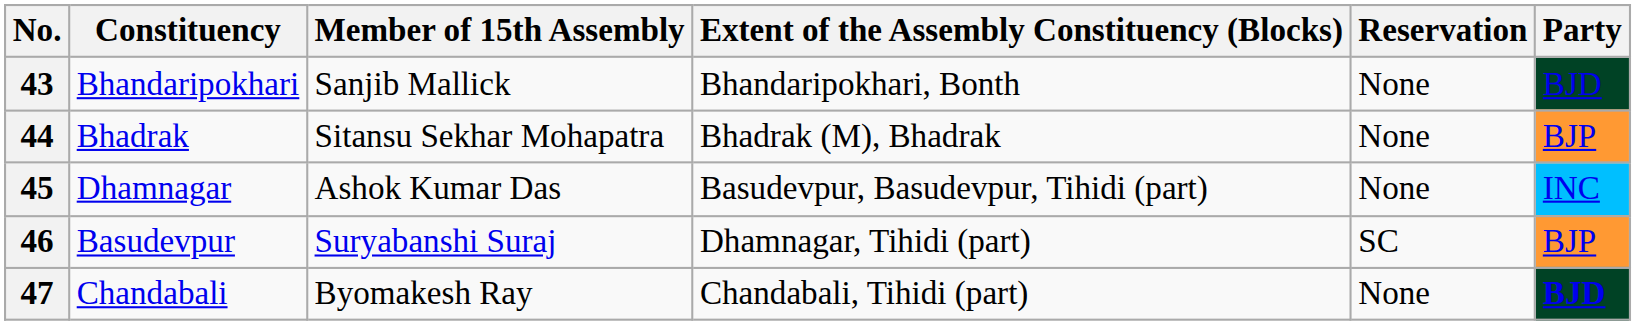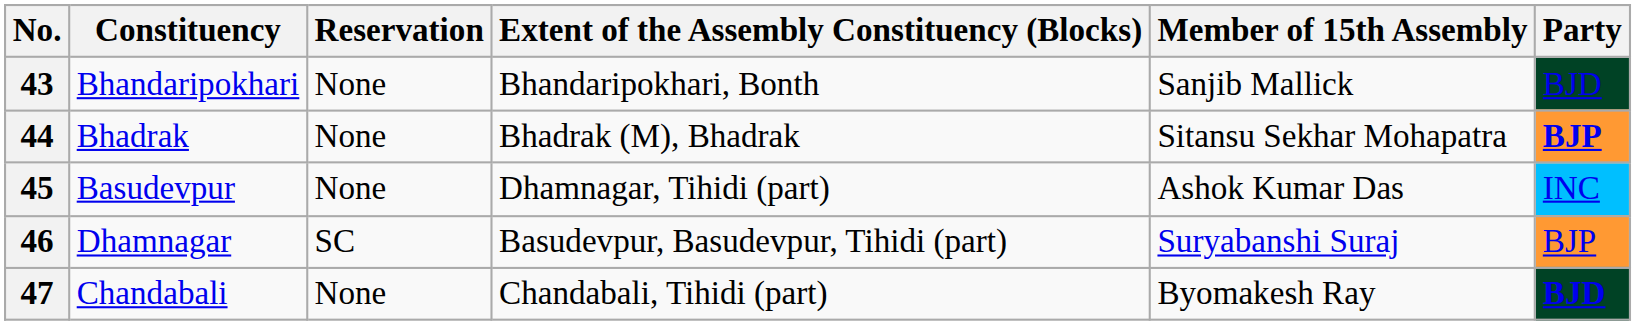columns swapped: Reservation <-> Member of 15th Assembly
44 | Party: normal -> bold
45 | Constituency: Dhamnagar -> Basudevpur
45 | Extent of the Assembly Constituency (Blocks): Basudevpur, Basudevpur, Tihidi (part) -> Dhamnagar, Tihidi (part)
46 | Constituency: Basudevpur -> Dhamnagar
46 | Extent of the Assembly Constituency (Blocks): Dhamnagar, Tihidi (part) -> Basudevpur, Basudevpur, Tihidi (part)
